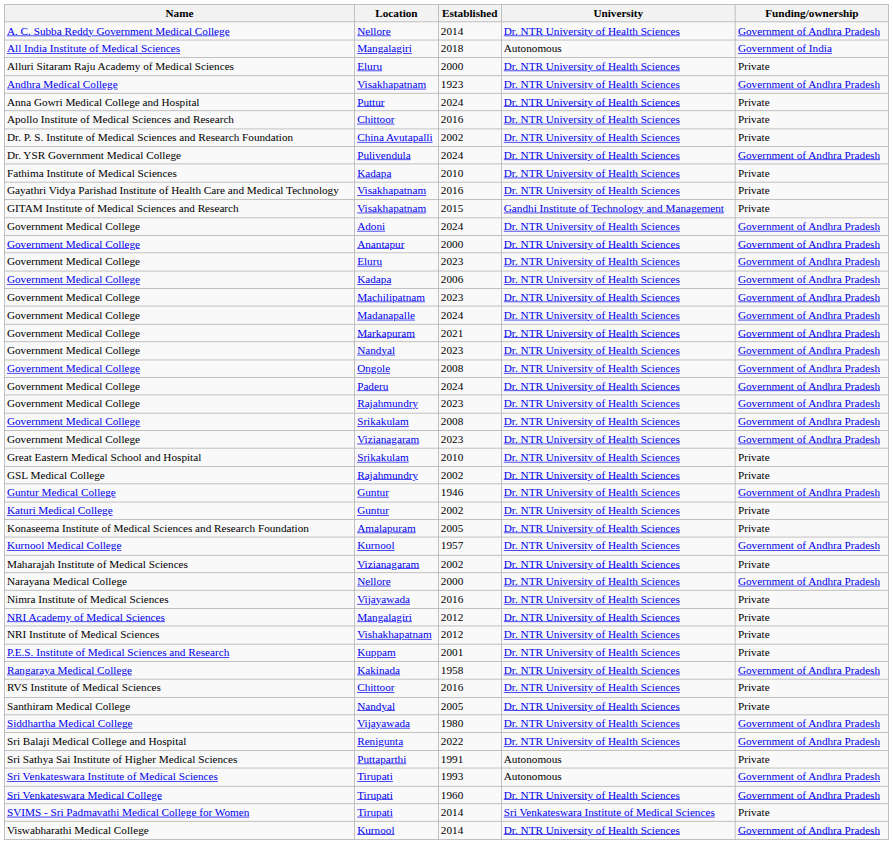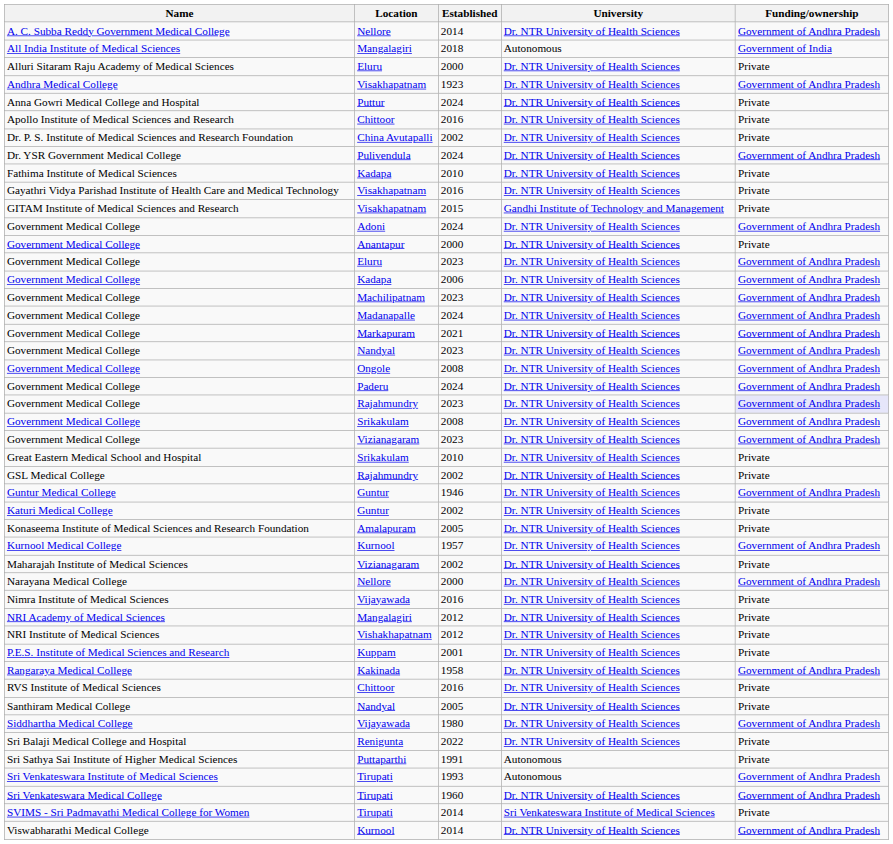Government Medical College / Anantapur | Funding/ownership: Government of Andhra Pradesh -> Private
Government Medical College / Rajahmundry | Funding/ownership: no background -> lavender background
Sri Balaji Medical College and Hospital | Funding/ownership: Government of Andhra Pradesh -> Private
